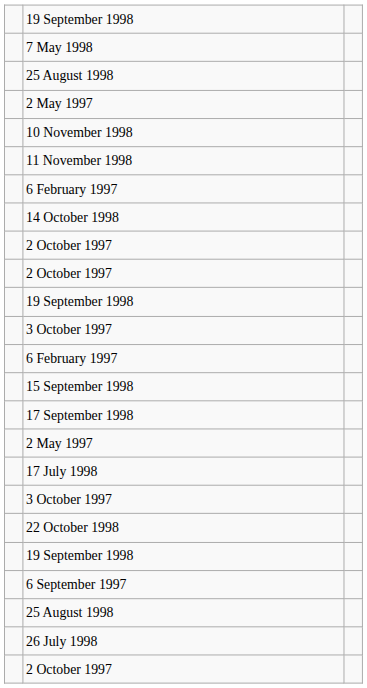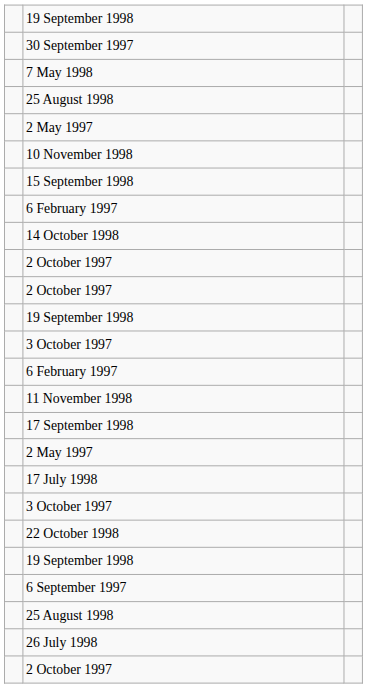+ row: 30 September 1997
rows swapped: 11 November 1998 <-> 15 September 1998
